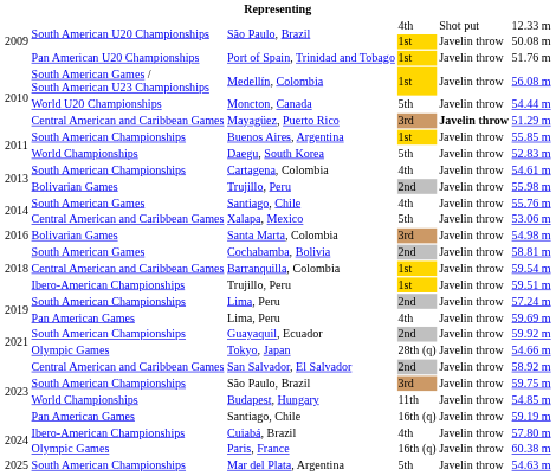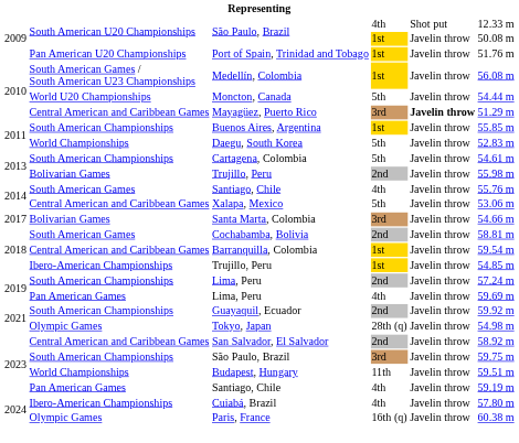Cartagena, Colombia | column 4: 4th -> 5th
Santa Marta, Colombia | column 1: 2016 -> 2017
Santa Marta, Colombia | column 6: 54.98 m -> 54.66 m
Ibero-American Championships / Trujillo, Peru | column 6: 59.51 m -> 54.85 m
Tokyo, Japan | column 6: 54.66 m -> 54.98 m
Budapest, Hungary | column 6: 54.85 m -> 59.51 m
Pan American Games / Santiago, Chile | column 4: 16th (q) -> 4th
- row: 2025 | South American Championships | Mar del Plata, Argentina | 5th | Javelin throw | 54.63 m
